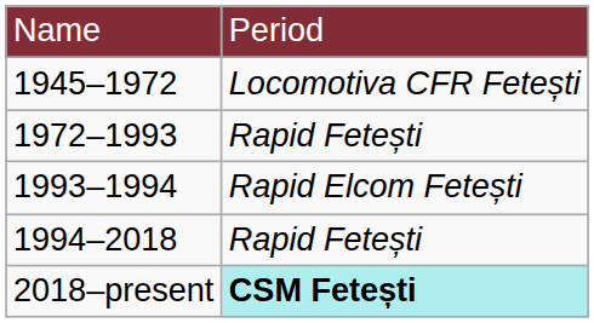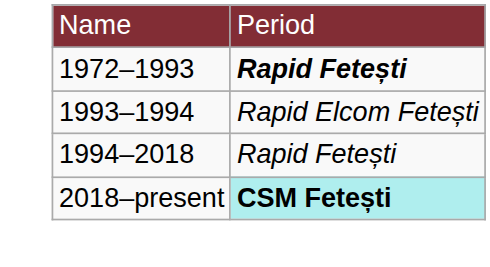- row: 1945–1972 | Locomotiva CFR Fetești
1972–1993 | column 2: normal -> bold
